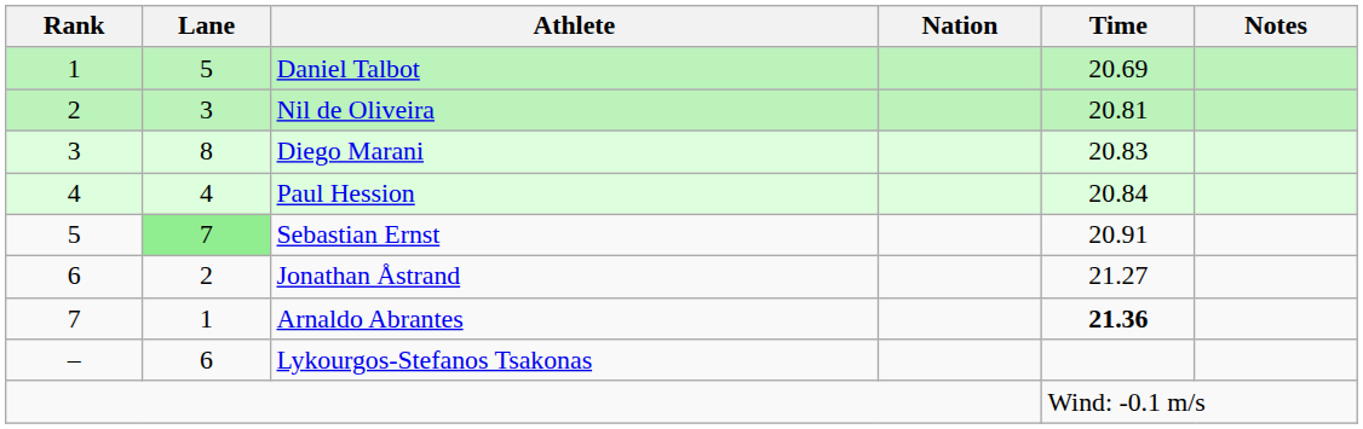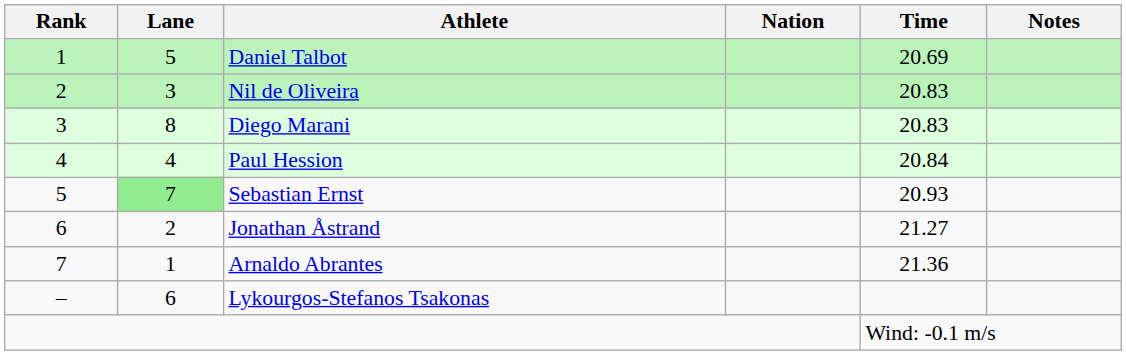Nil de Oliveira | Time: 20.81 -> 20.83
Sebastian Ernst | Time: 20.91 -> 20.93
Arnaldo Abrantes | Time: bold -> normal
